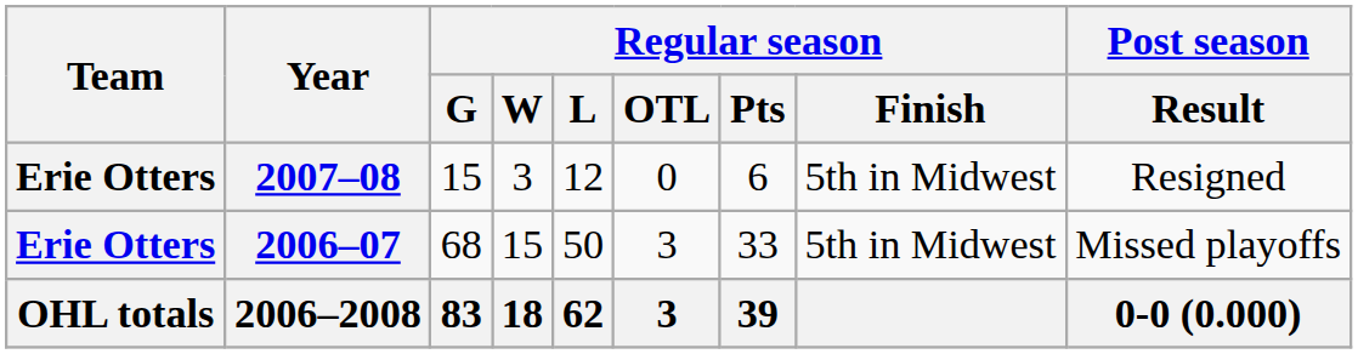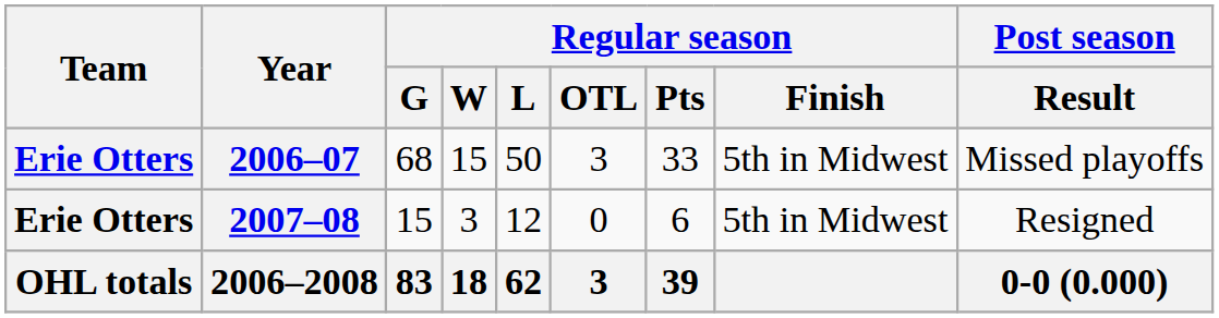rows swapped: 2006–07 <-> 2007–08
